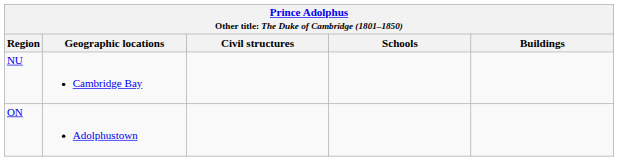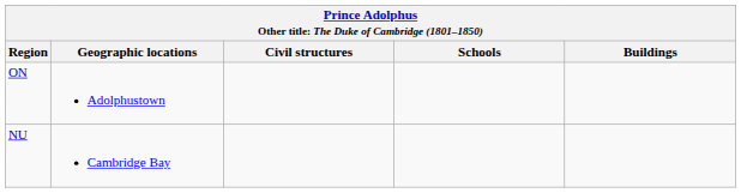rows swapped: ON <-> NU
